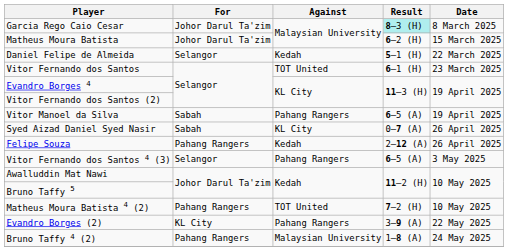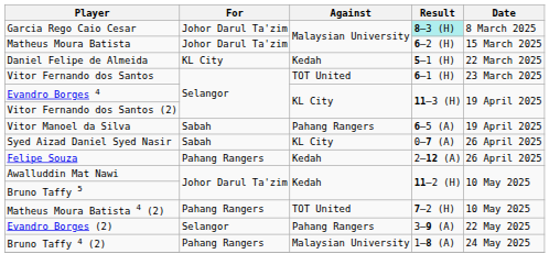Daniel Felipe de Almeida | For: Selangor -> KL City
- row: Vitor Fernando dos Santos 4 (3) | Selangor | Pahang Rangers | 6–5 (A) | 3 May 2025
Evandro Borges (2) | For: KL City -> Selangor
